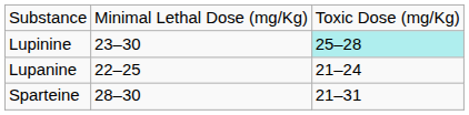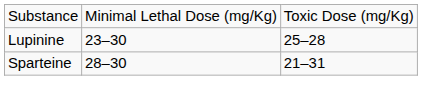Lupinine | column 3: paleturquoise background -> no background
- row: Lupanine | 22–25 | 21–24
